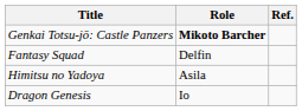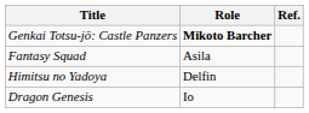Fantasy Squad | Role: Delfin -> Asila
Himitsu no Yadoya | Role: Asila -> Delfin
